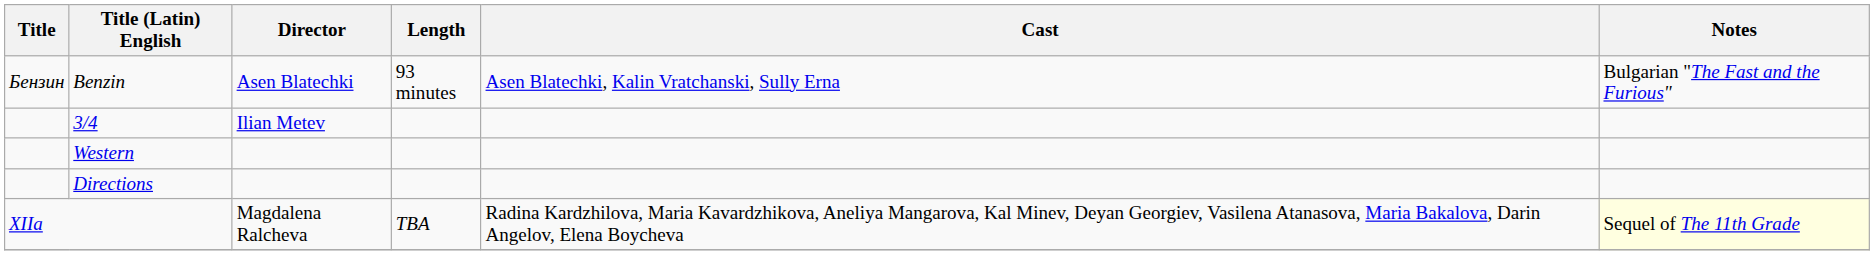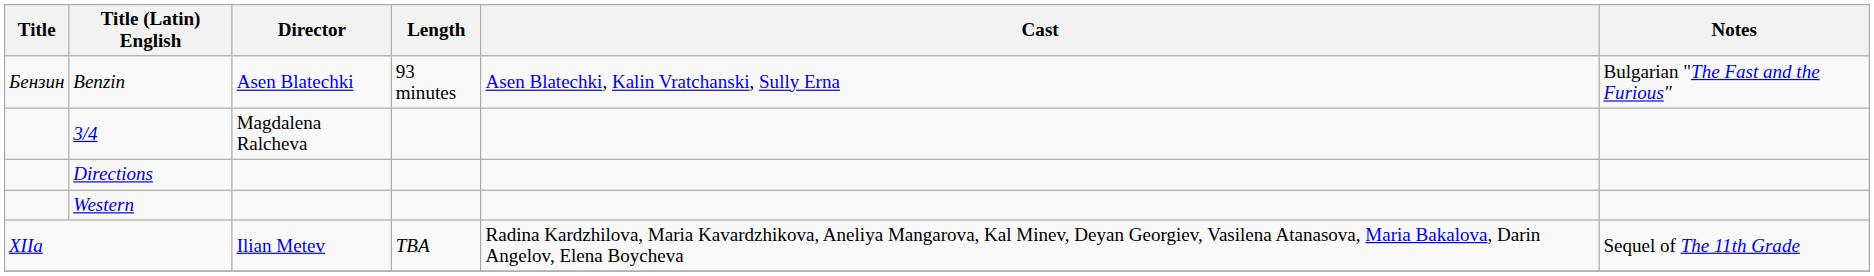3/4 | Director: Ilian Metev -> Magdalena Ralcheva
rows swapped: Directions <-> Western
XIIa | Director: Magdalena Ralcheva -> Ilian Metev
XIIa | Notes: lightyellow background -> no background
